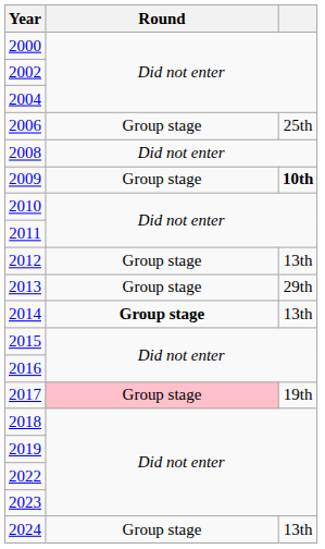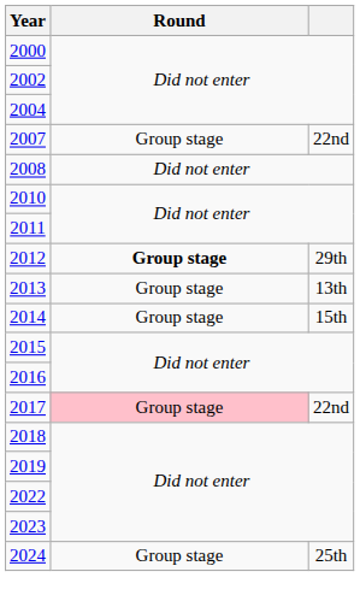- row: 2006 | Group stage | 25th
+ row: 2007 | Group stage | 22nd
- row: 2009 | Group stage | 10th
2012 | Round: normal -> bold
2012 | column 3: 13th -> 29th
2013 | column 3: 29th -> 13th
2014 | Round: bold -> normal
2014 | column 3: 13th -> 15th
2017 | column 3: 19th -> 22nd
2024 | column 3: 13th -> 25th
